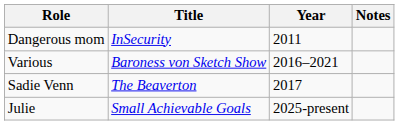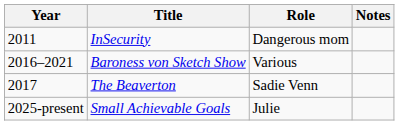columns swapped: Year <-> Role
